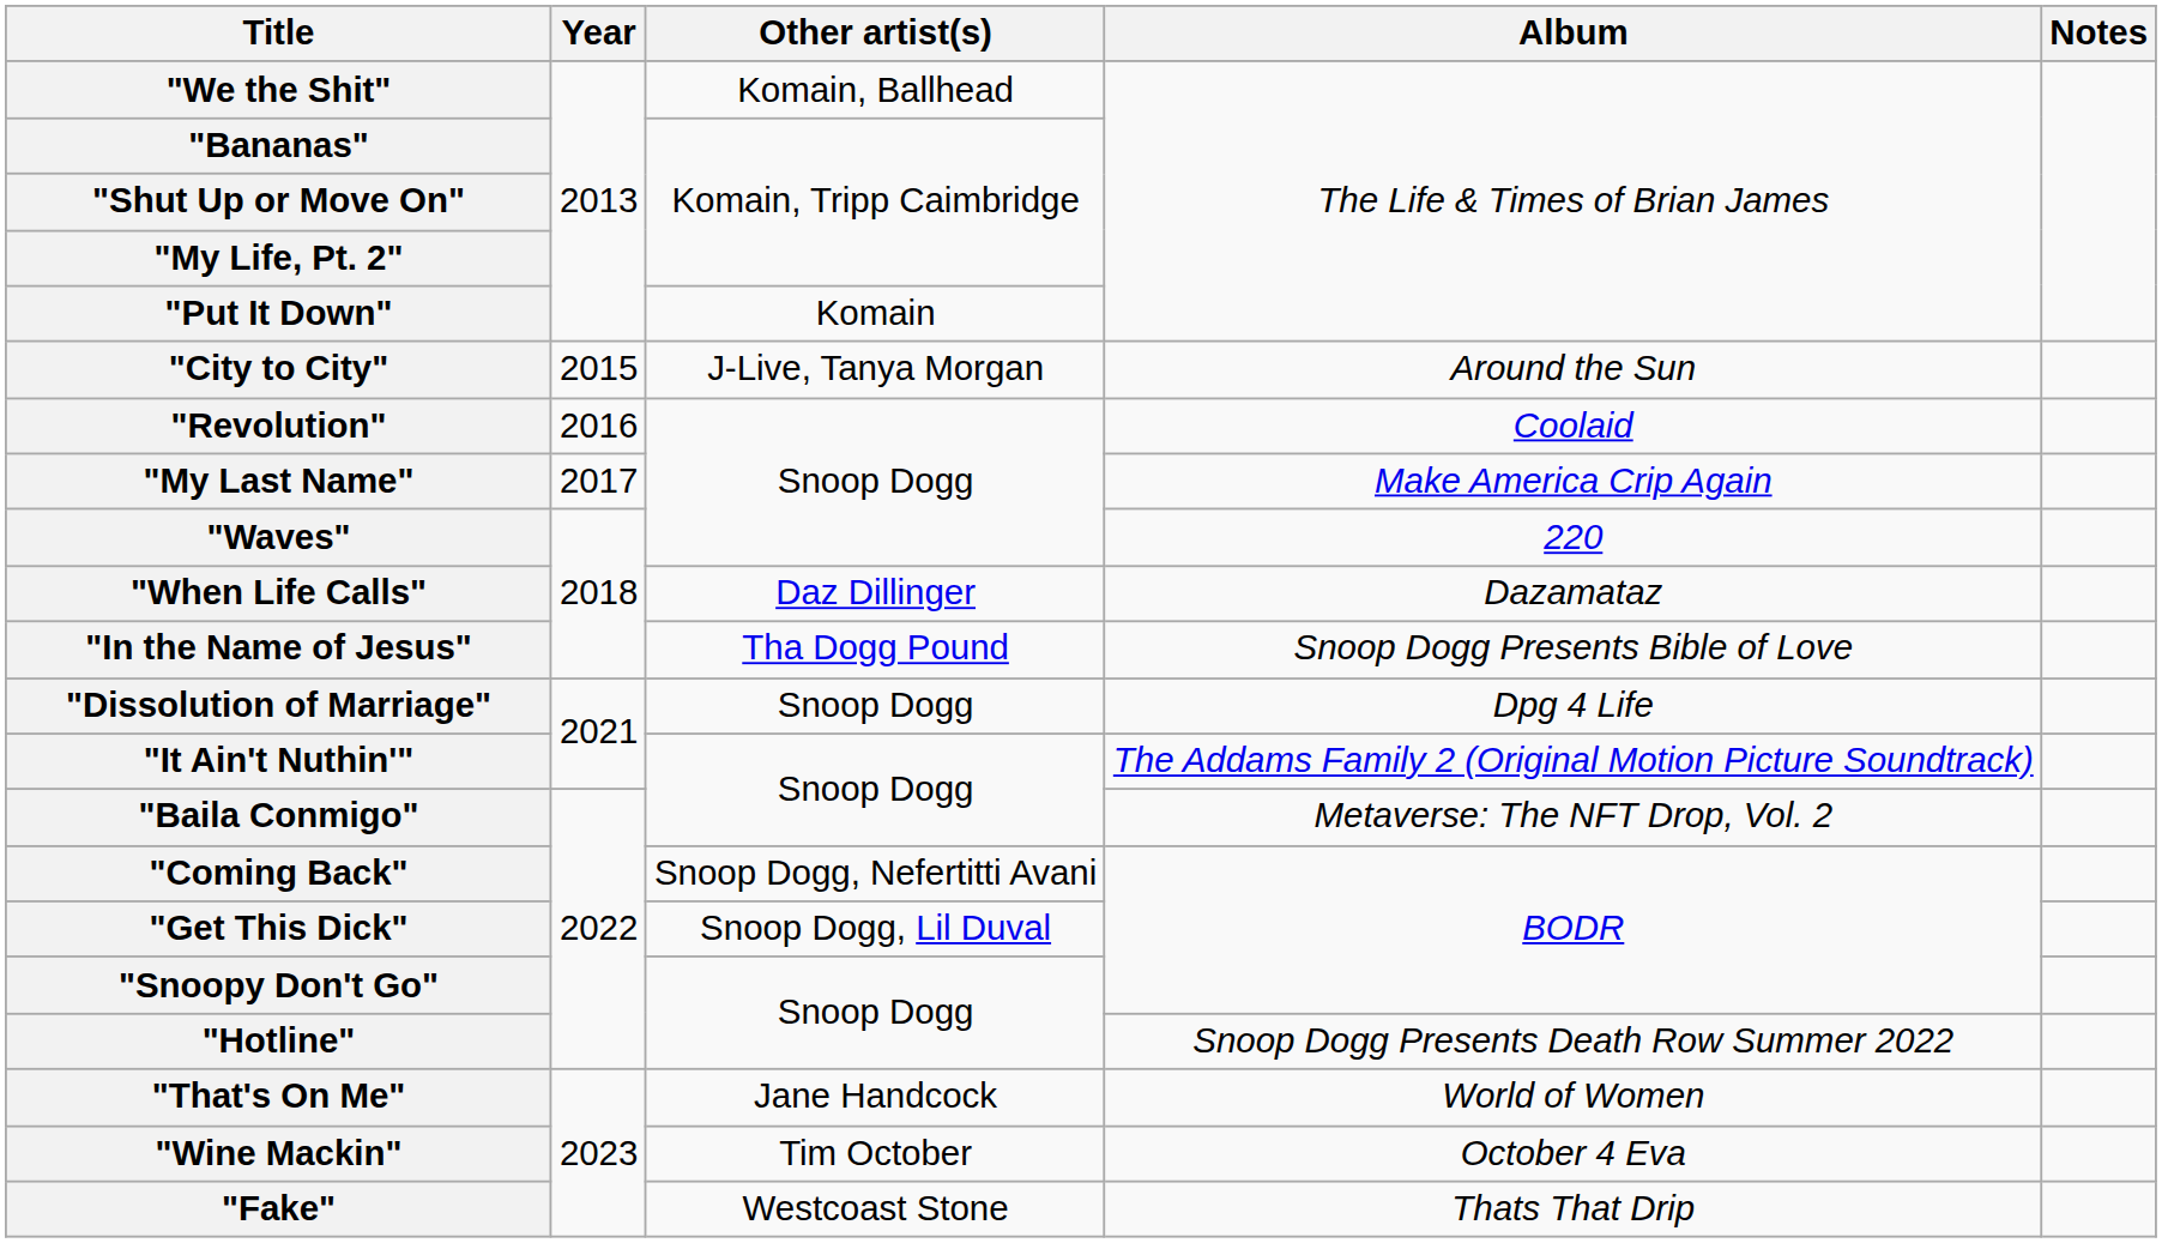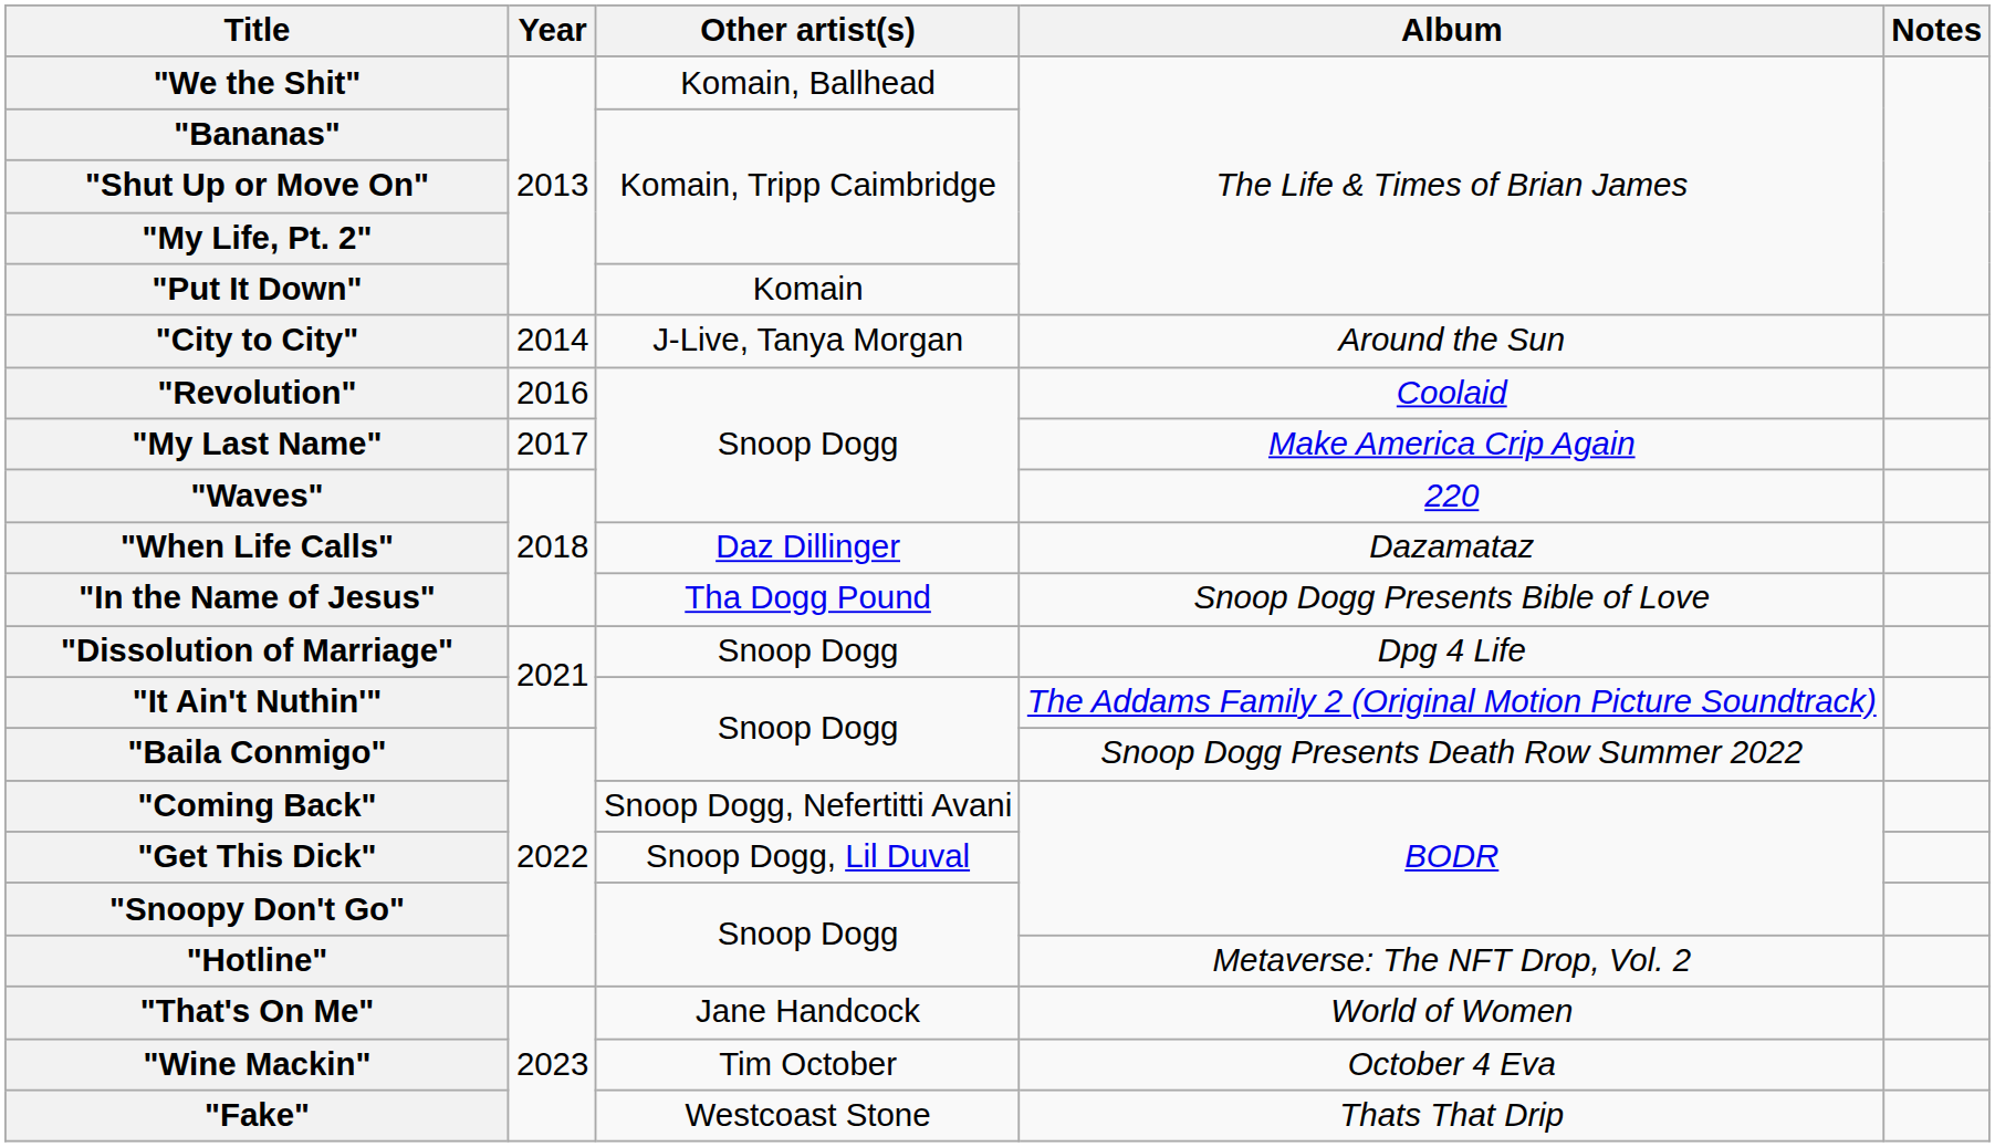"City to City" | Year: 2015 -> 2014
"Baila Conmigo" | Album: Metaverse: The NFT Drop, Vol. 2 -> Snoop Dogg Presents Death Row Summer 2022
"Hotline" | Album: Snoop Dogg Presents Death Row Summer 2022 -> Metaverse: The NFT Drop, Vol. 2
